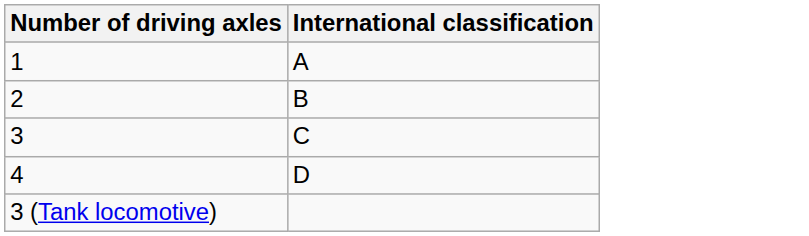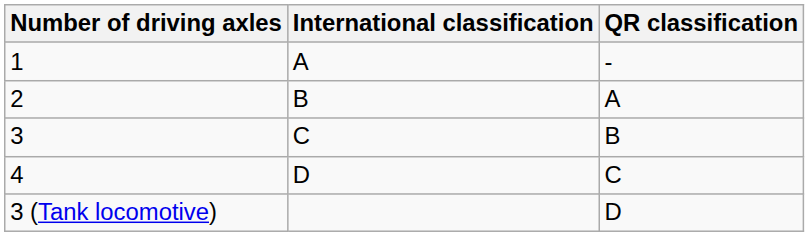+ column: QR classification | - | A | B | C | D
